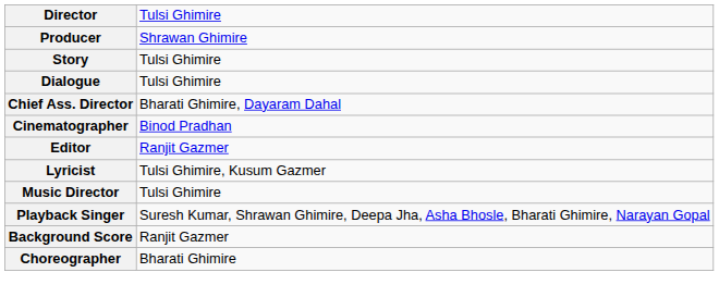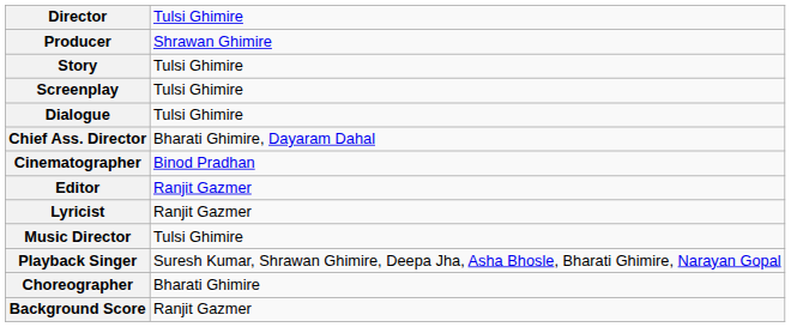+ row: Screenplay | Tulsi Ghimire
Lyricist | column 2: Tulsi Ghimire, Kusum Gazmer -> Ranjit Gazmer
rows swapped: Choreographer <-> Background Score
